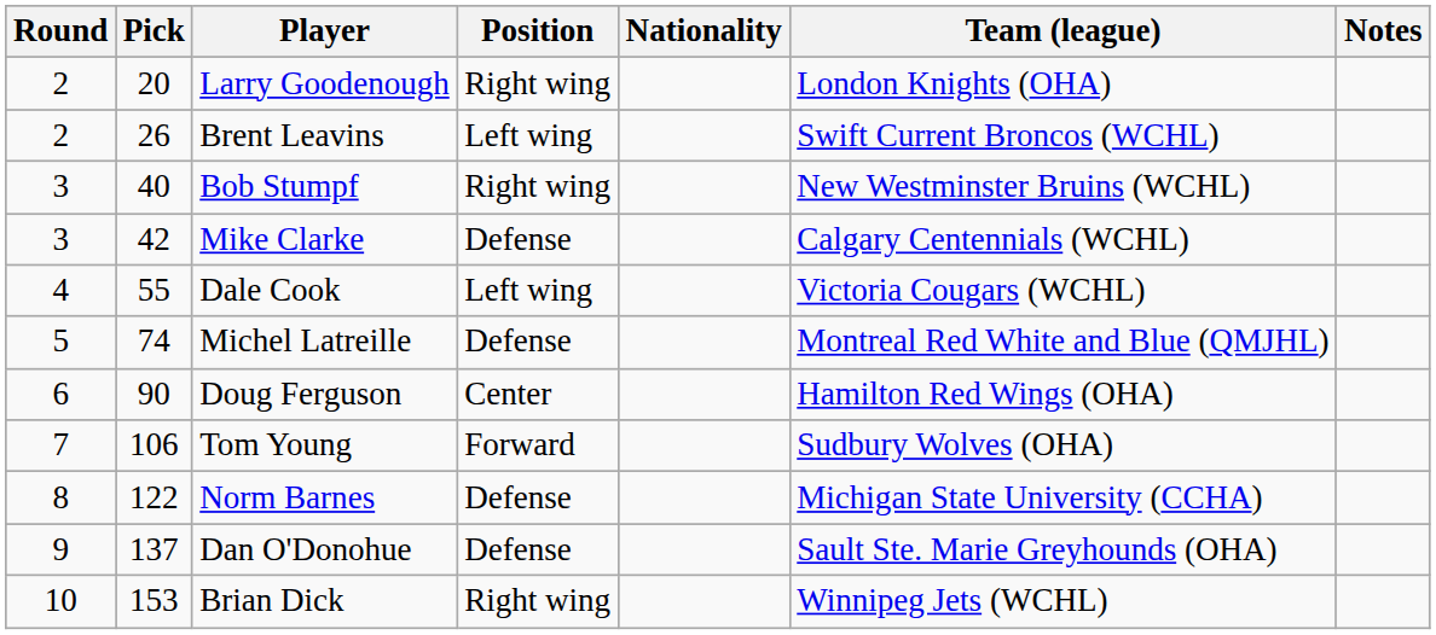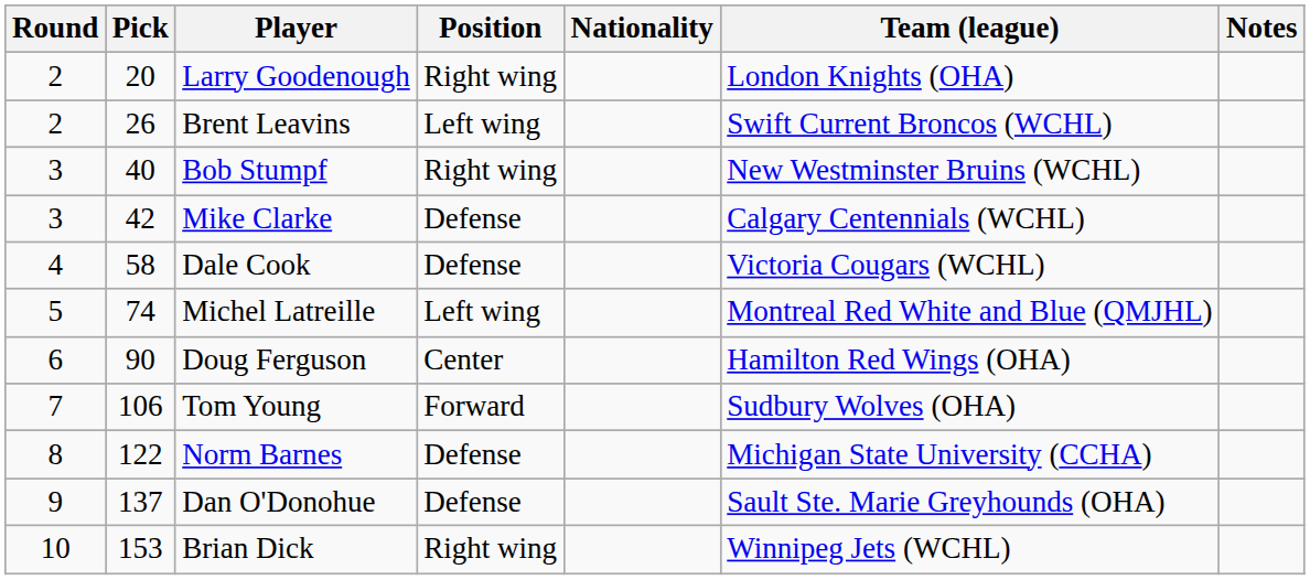Dale Cook | Pick: 55 -> 58
Dale Cook | Position: Left wing -> Defense
Michel Latreille | Position: Defense -> Left wing
